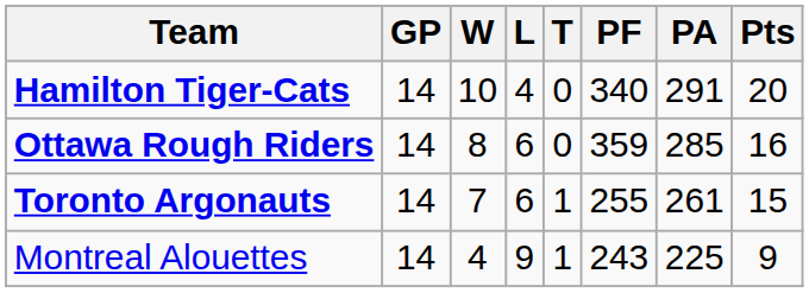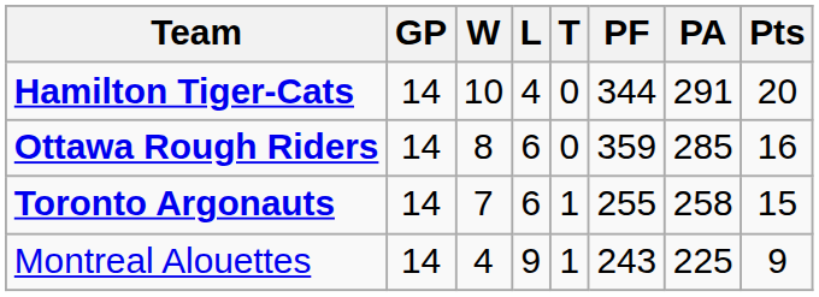Hamilton Tiger-Cats | PF: 340 -> 344
Toronto Argonauts | PA: 261 -> 258
